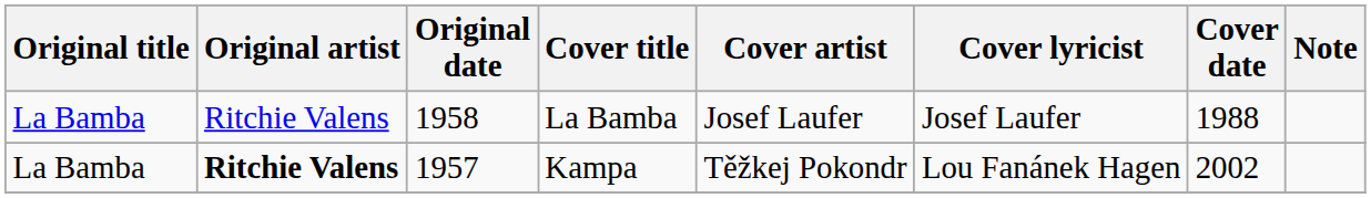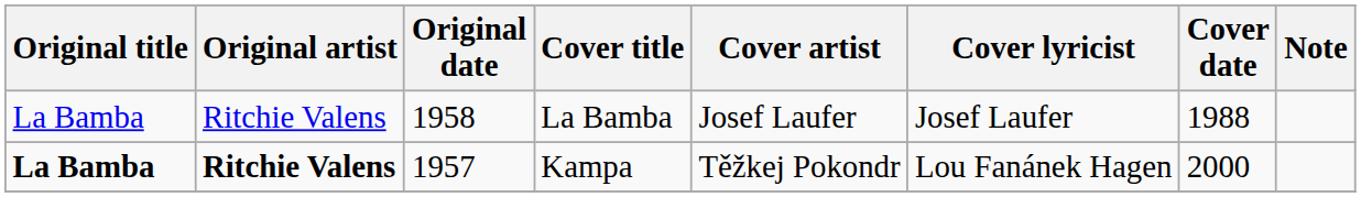Kampa | Original title: normal -> bold
Kampa | Cover date: 2002 -> 2000
